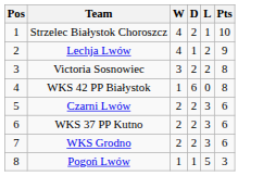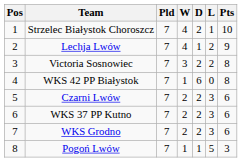+ column: Pld | 7 | 7 | 7 | 7 | 7 | 7 | 7 | 7
